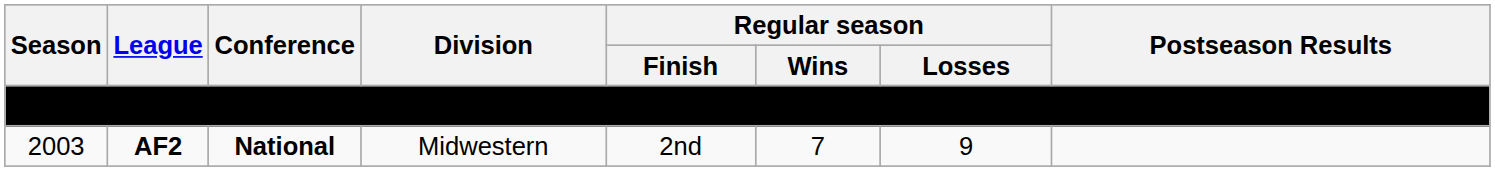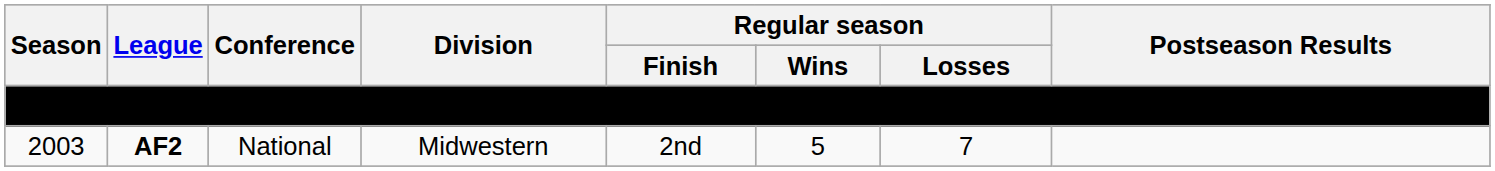2003 | Conference: bold -> normal
2003 | Regular season / Wins: 7 -> 5
2003 | Regular season / Losses: 9 -> 7
